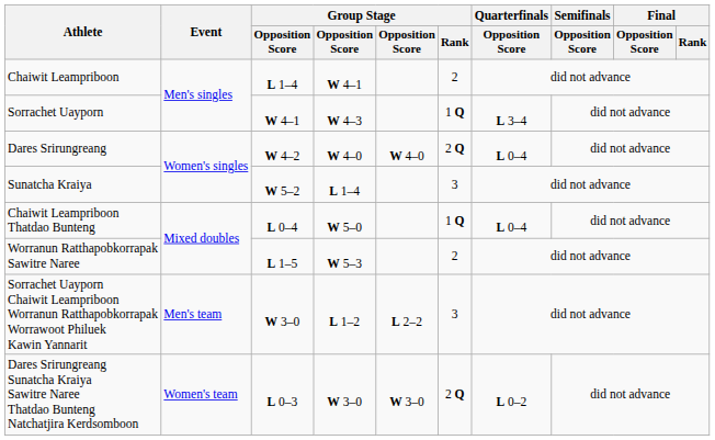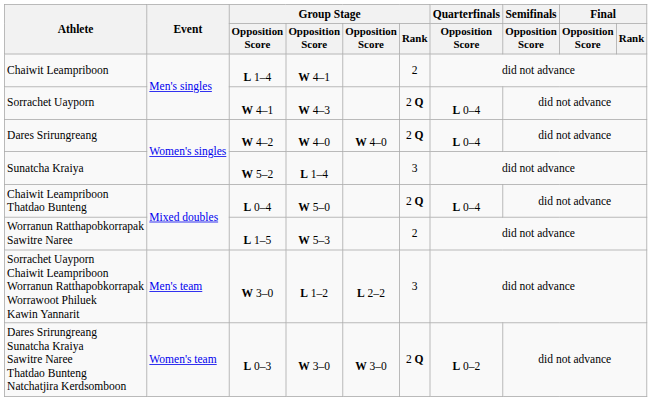Sorrachet Uayporn | Group Stage / Rank: 1 Q -> 2 Q
Sorrachet Uayporn | Quarterfinals / Opposition Score: L 3–4 -> L 0–4
Chaiwit Leampriboon Thatdao Bunteng | Group Stage / Rank: 1 Q -> 2 Q
